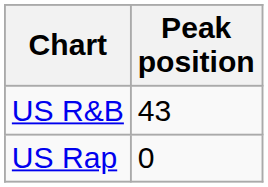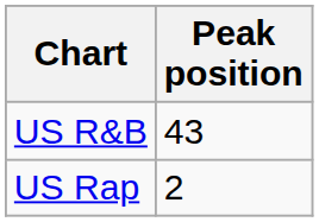US Rap | Peak position: 0 -> 2
